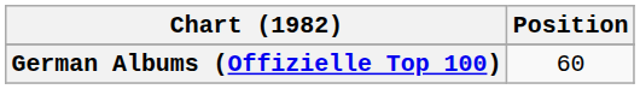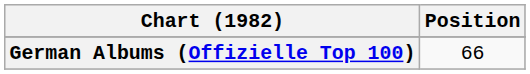German Albums (Offizielle Top 100) | Position: 60 -> 66
